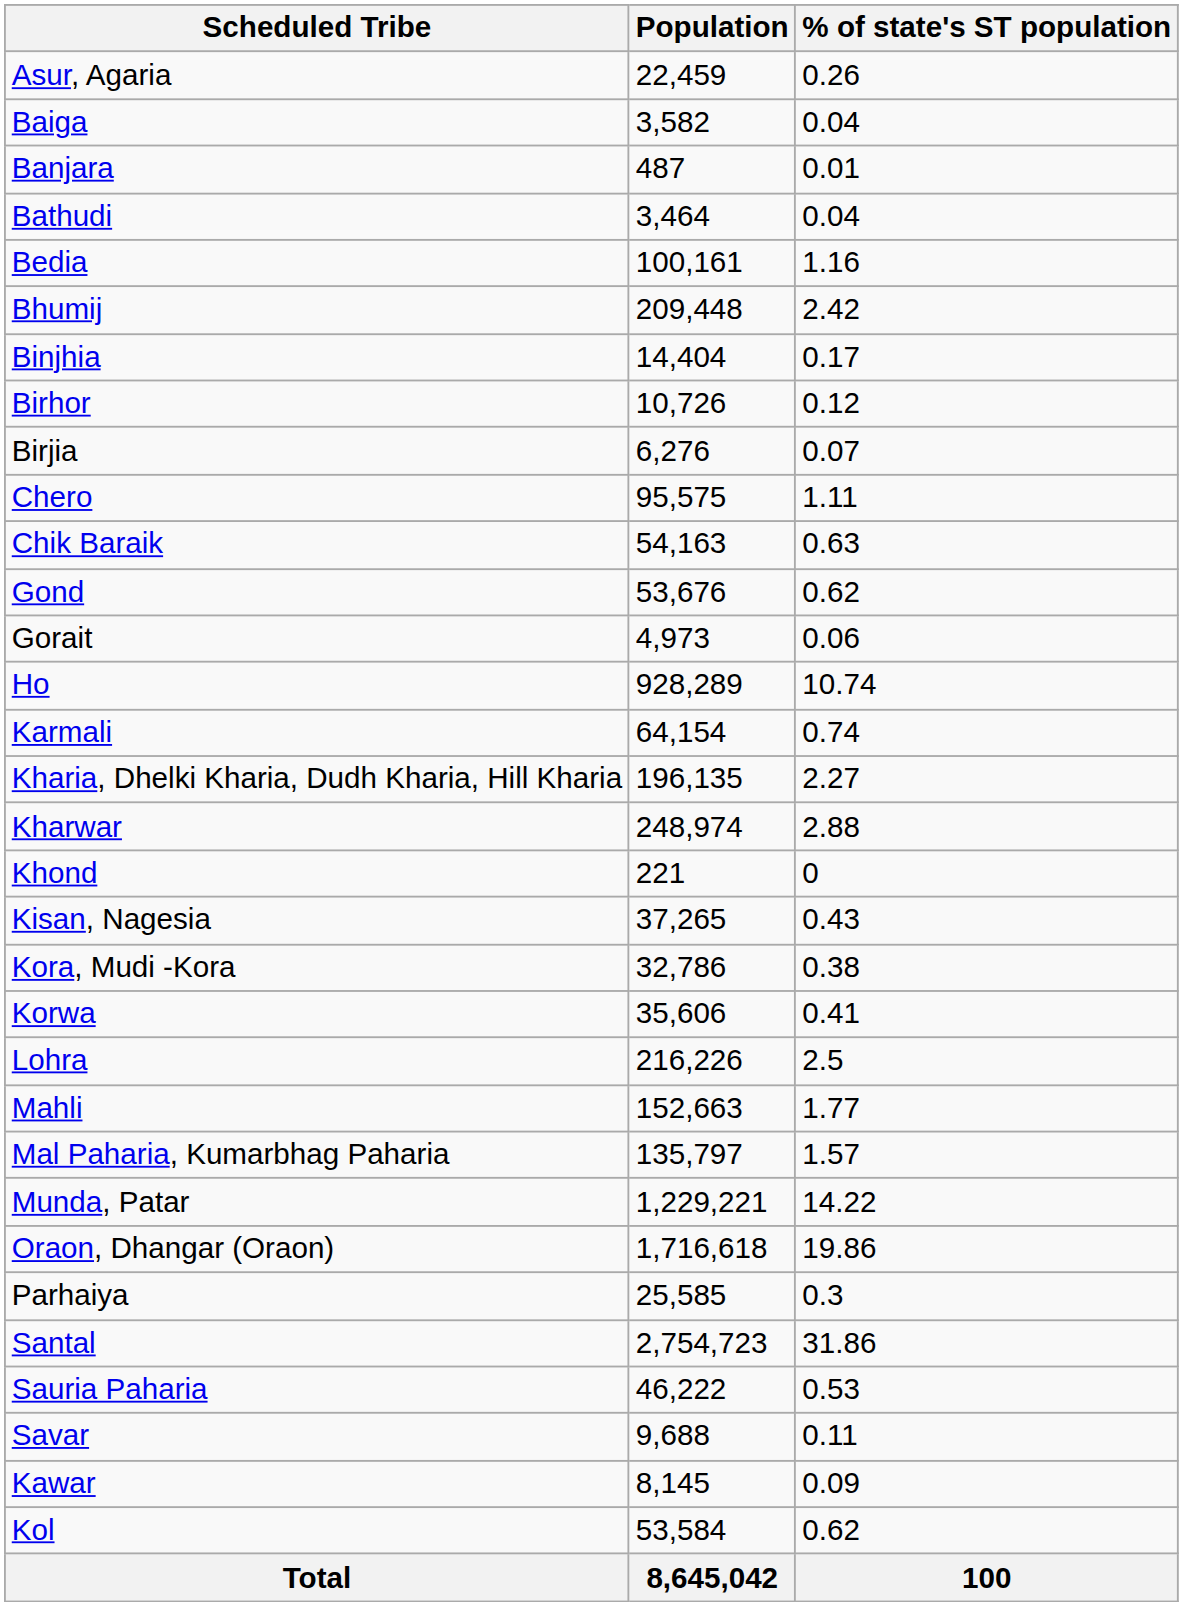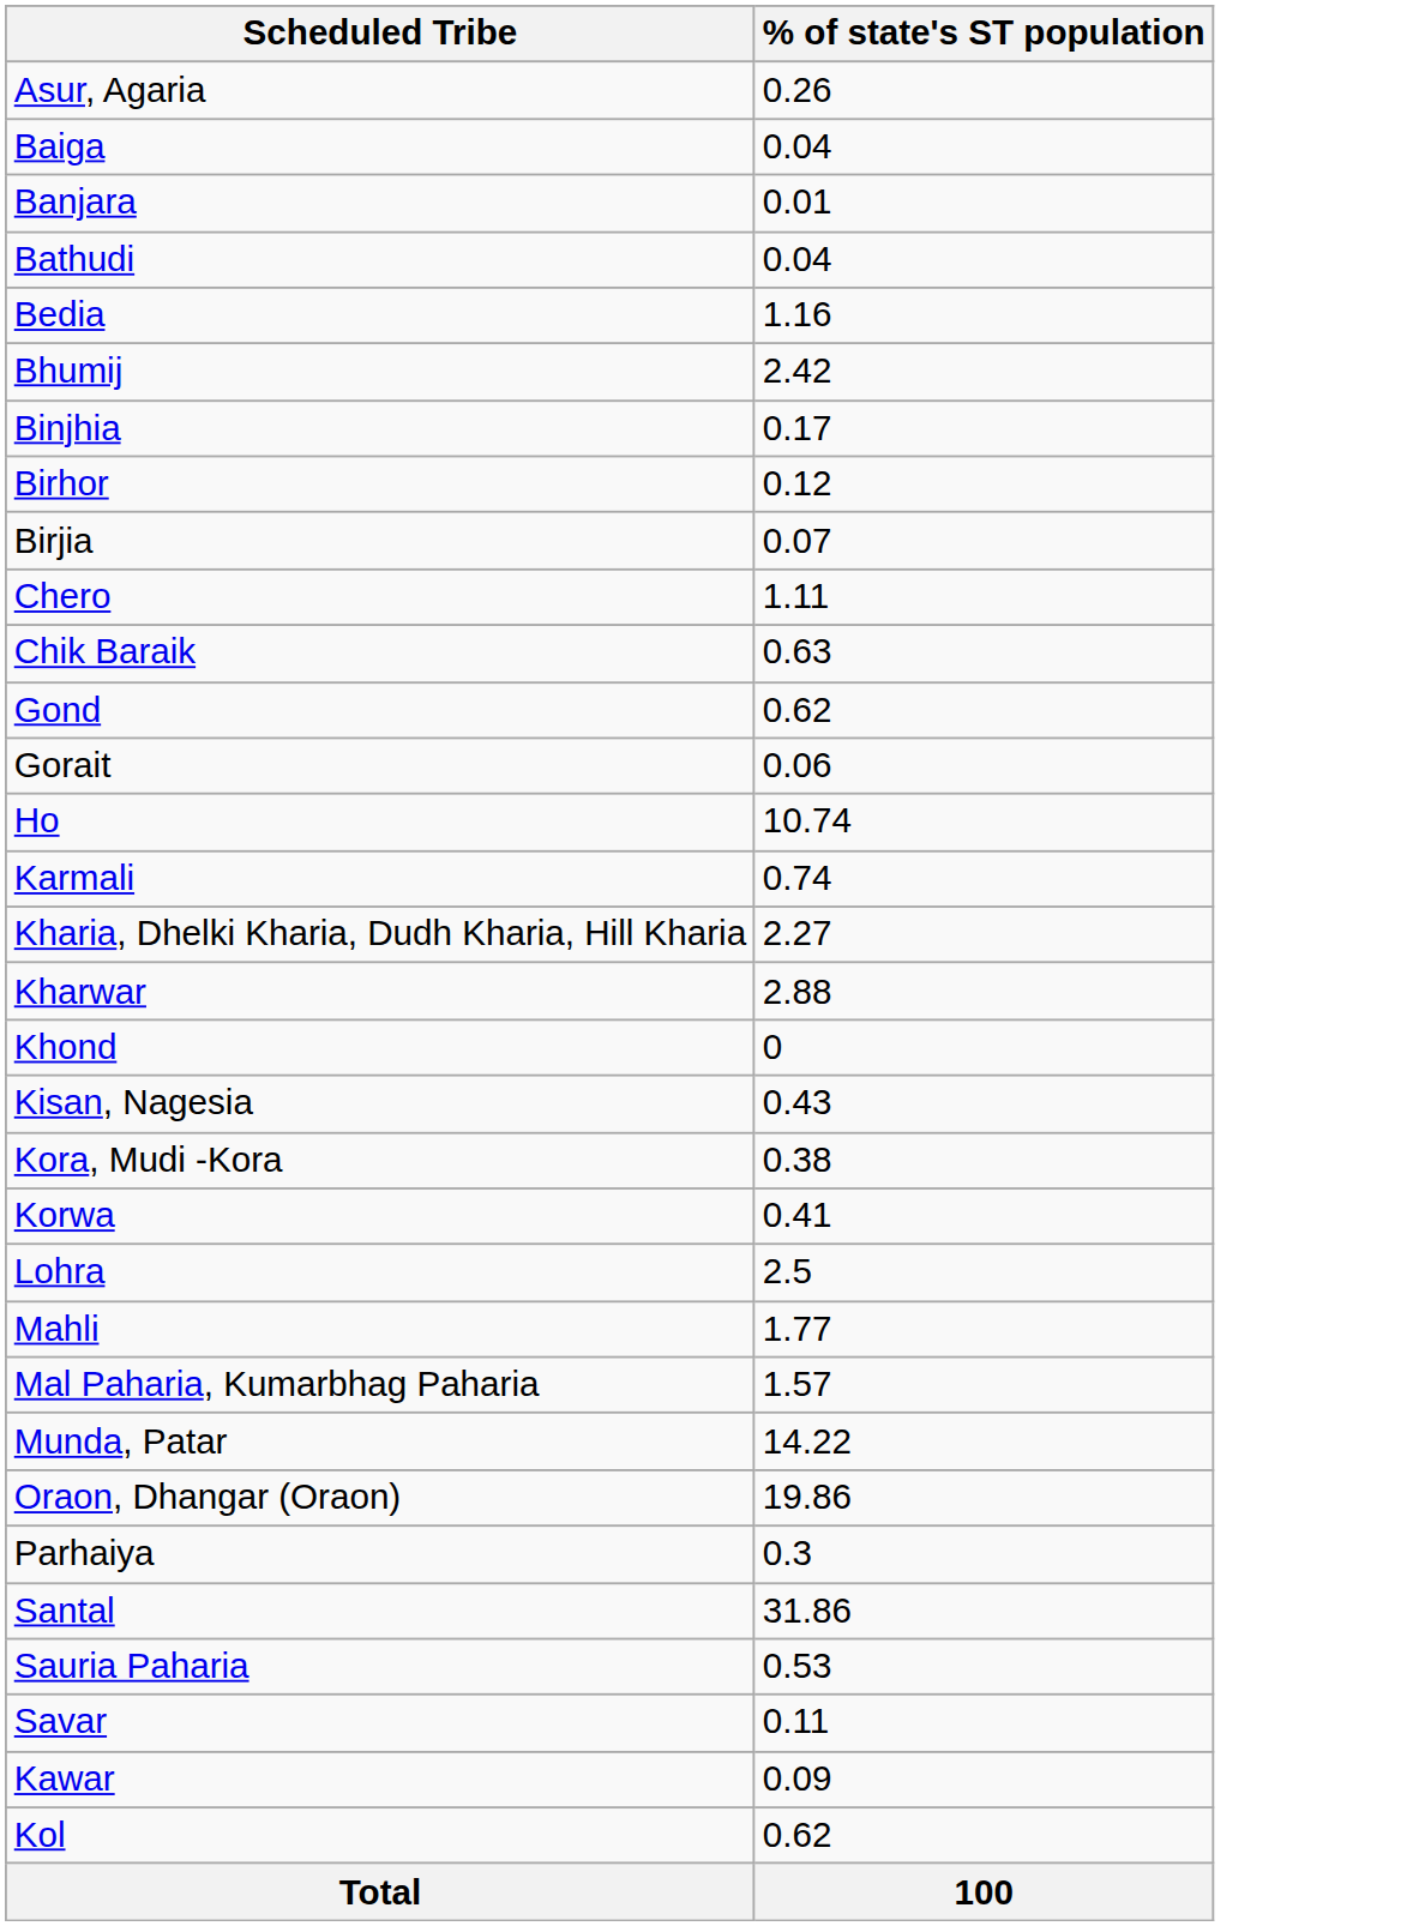- column: Population | 22,459 | 3,582 | 487 | 3,464 | 100,161 | 209,448 | 14,404 | 10,726 | 6,276 | 95,575 | 54,163 | 53,676 | 4,973 | 928,289 | 64,154 | 196,135 | 248,974 | 221 | 37,265 | 32,786 | 35,606 | 216,226 | 152,663 | 135,797 | 1,229,221 | 1,716,618 | 25,585 | 2,754,723 | 46,222 | 9,688 | 8,145 | 53,584 | 8,645,042
